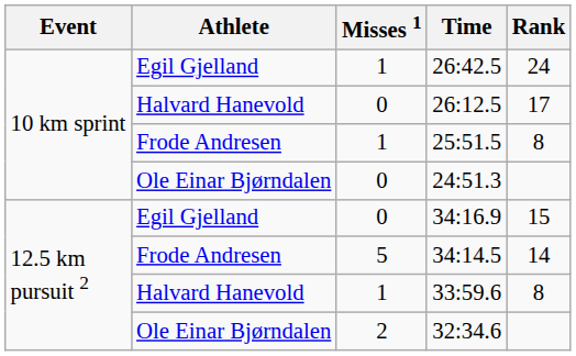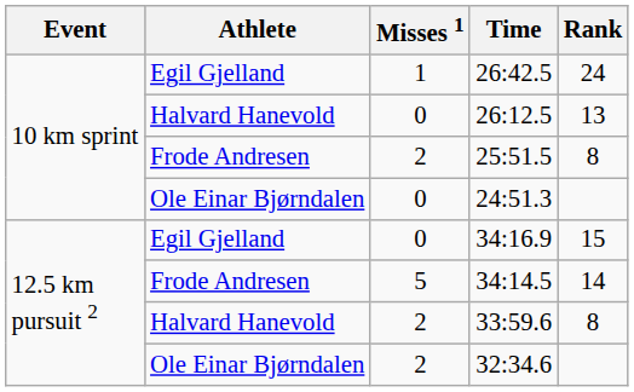26:12.5 | Rank: 17 -> 13
25:51.5 | Misses 1: 1 -> 2
33:59.6 | Misses 1: 1 -> 2
